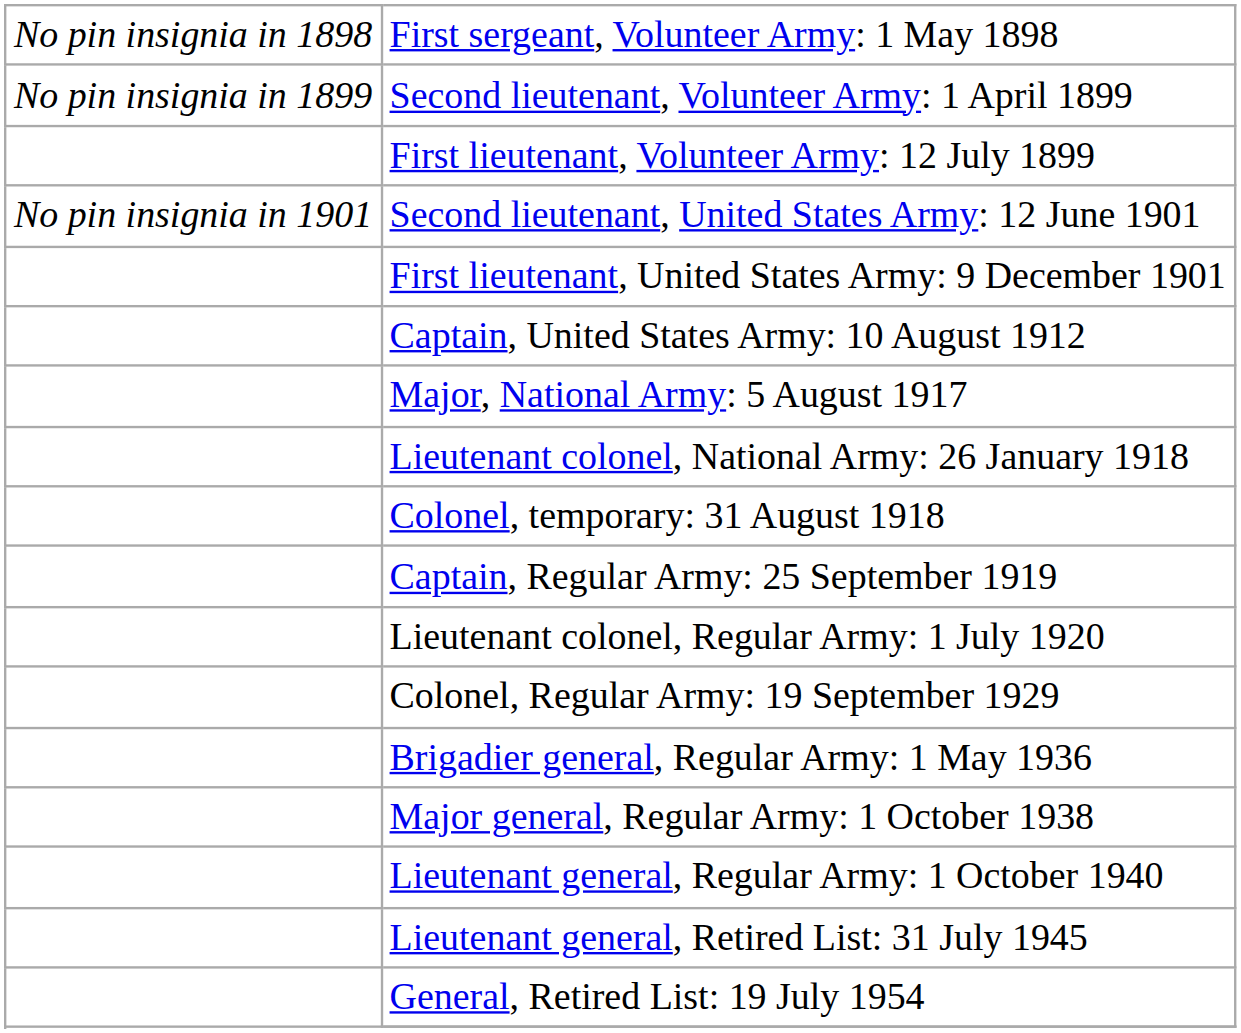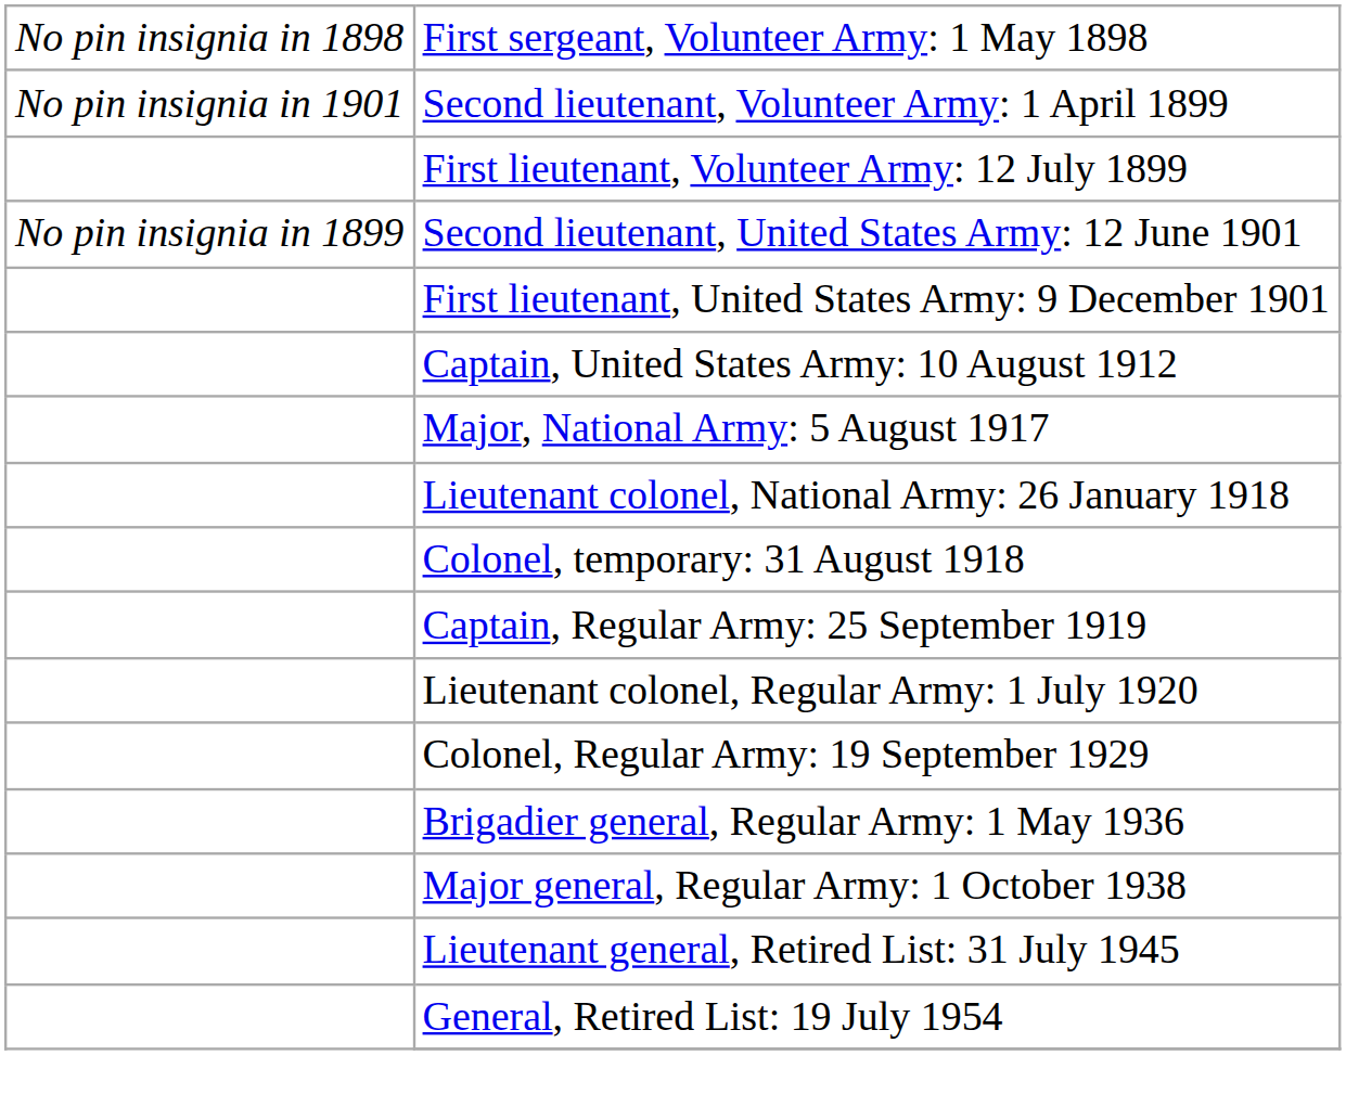Second lieutenant, Volunteer Army: 1 April 1899 | column 1: No pin insignia in 1899 -> No pin insignia in 1901
Second lieutenant, United States Army: 12 June 1901 | column 1: No pin insignia in 1901 -> No pin insignia in 1899
- row: Lieutenant general, Regular Army: 1 October 1940
